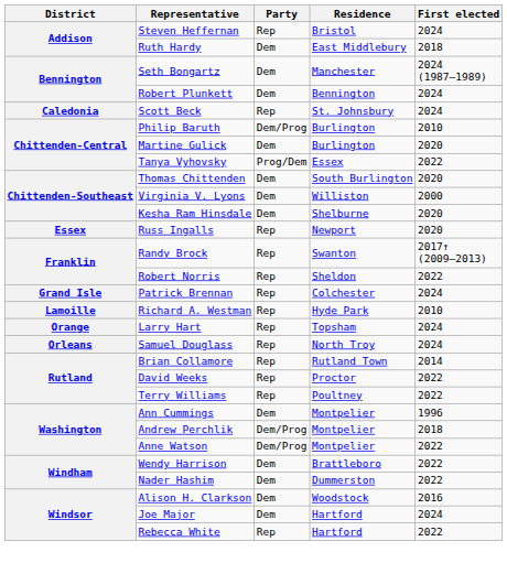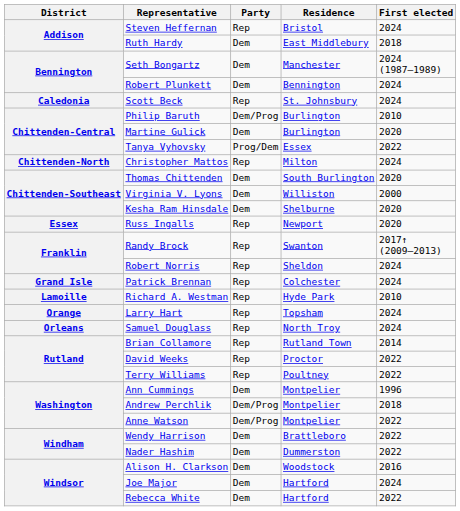+ row: Chittenden-North | Christopher Mattos | Rep | Milton | 2024
Robert Norris | First elected: 2022 -> 2024
Rebecca White | Party: Rep -> Dem
